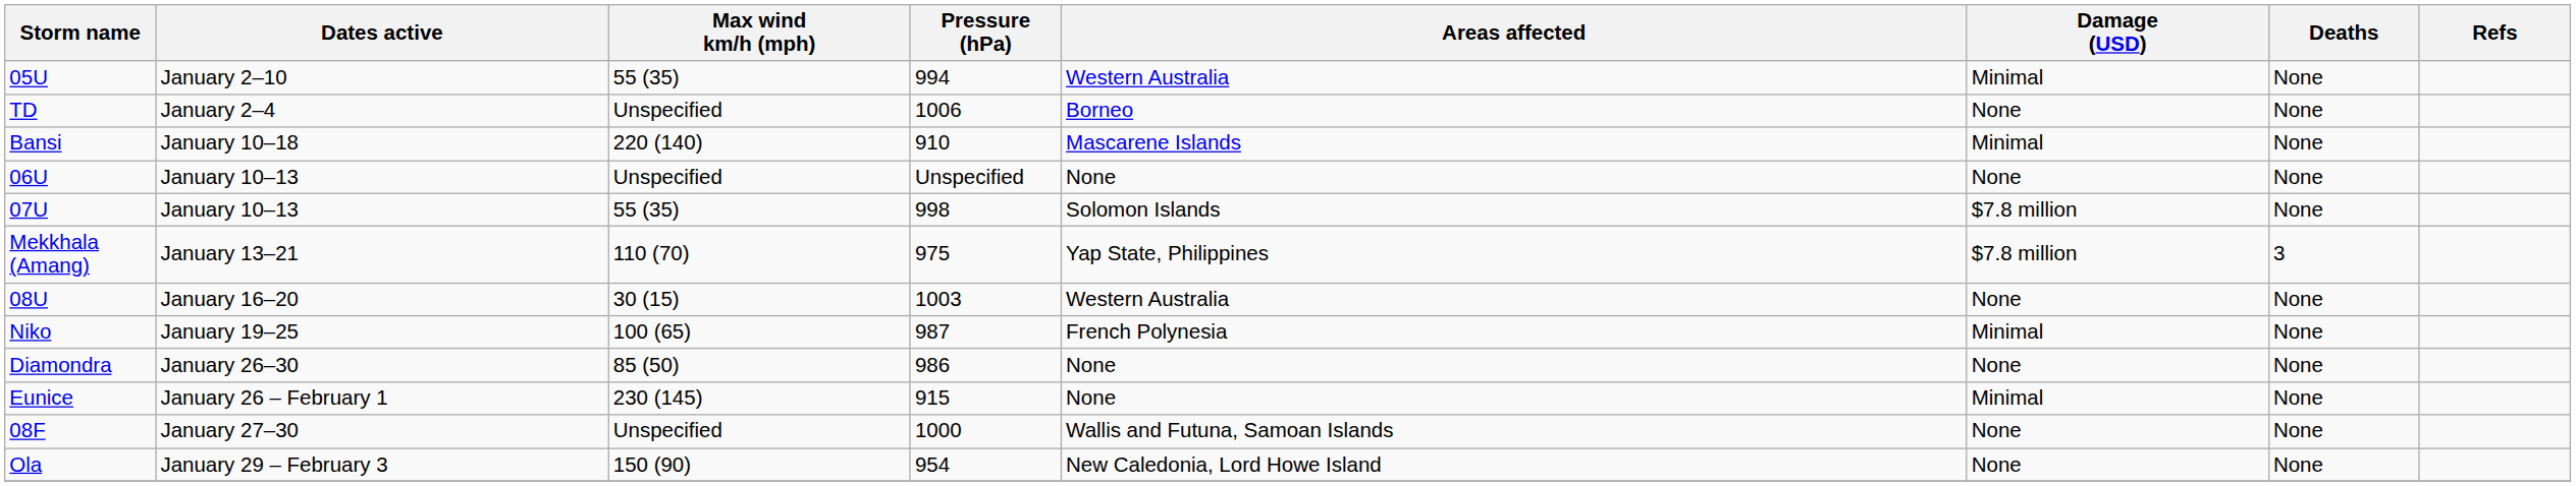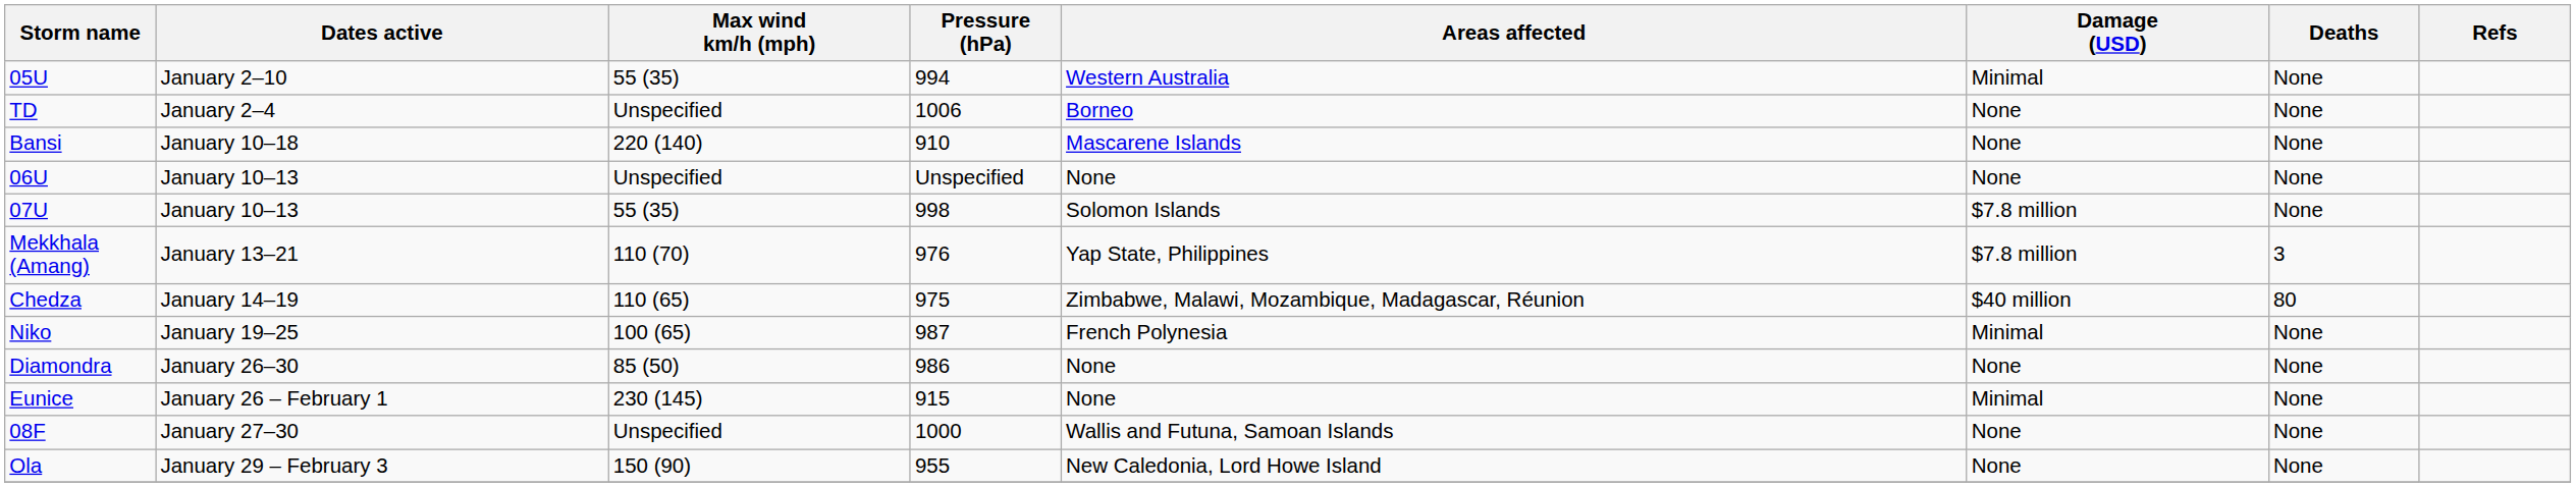Bansi | Damage (USD): Minimal -> None
Mekkhala (Amang) | Pressure (hPa): 975 -> 976
+ row: Chedza | January 14–19 | 110 (65) | 975 | Zimbabwe, Malawi, Mozambique, Madagascar, Réunion | $40 million | 80
- row: 08U | January 16–20 | 30 (15) | 1003 | Western Australia | None | None
Ola | Pressure (hPa): 954 -> 955
